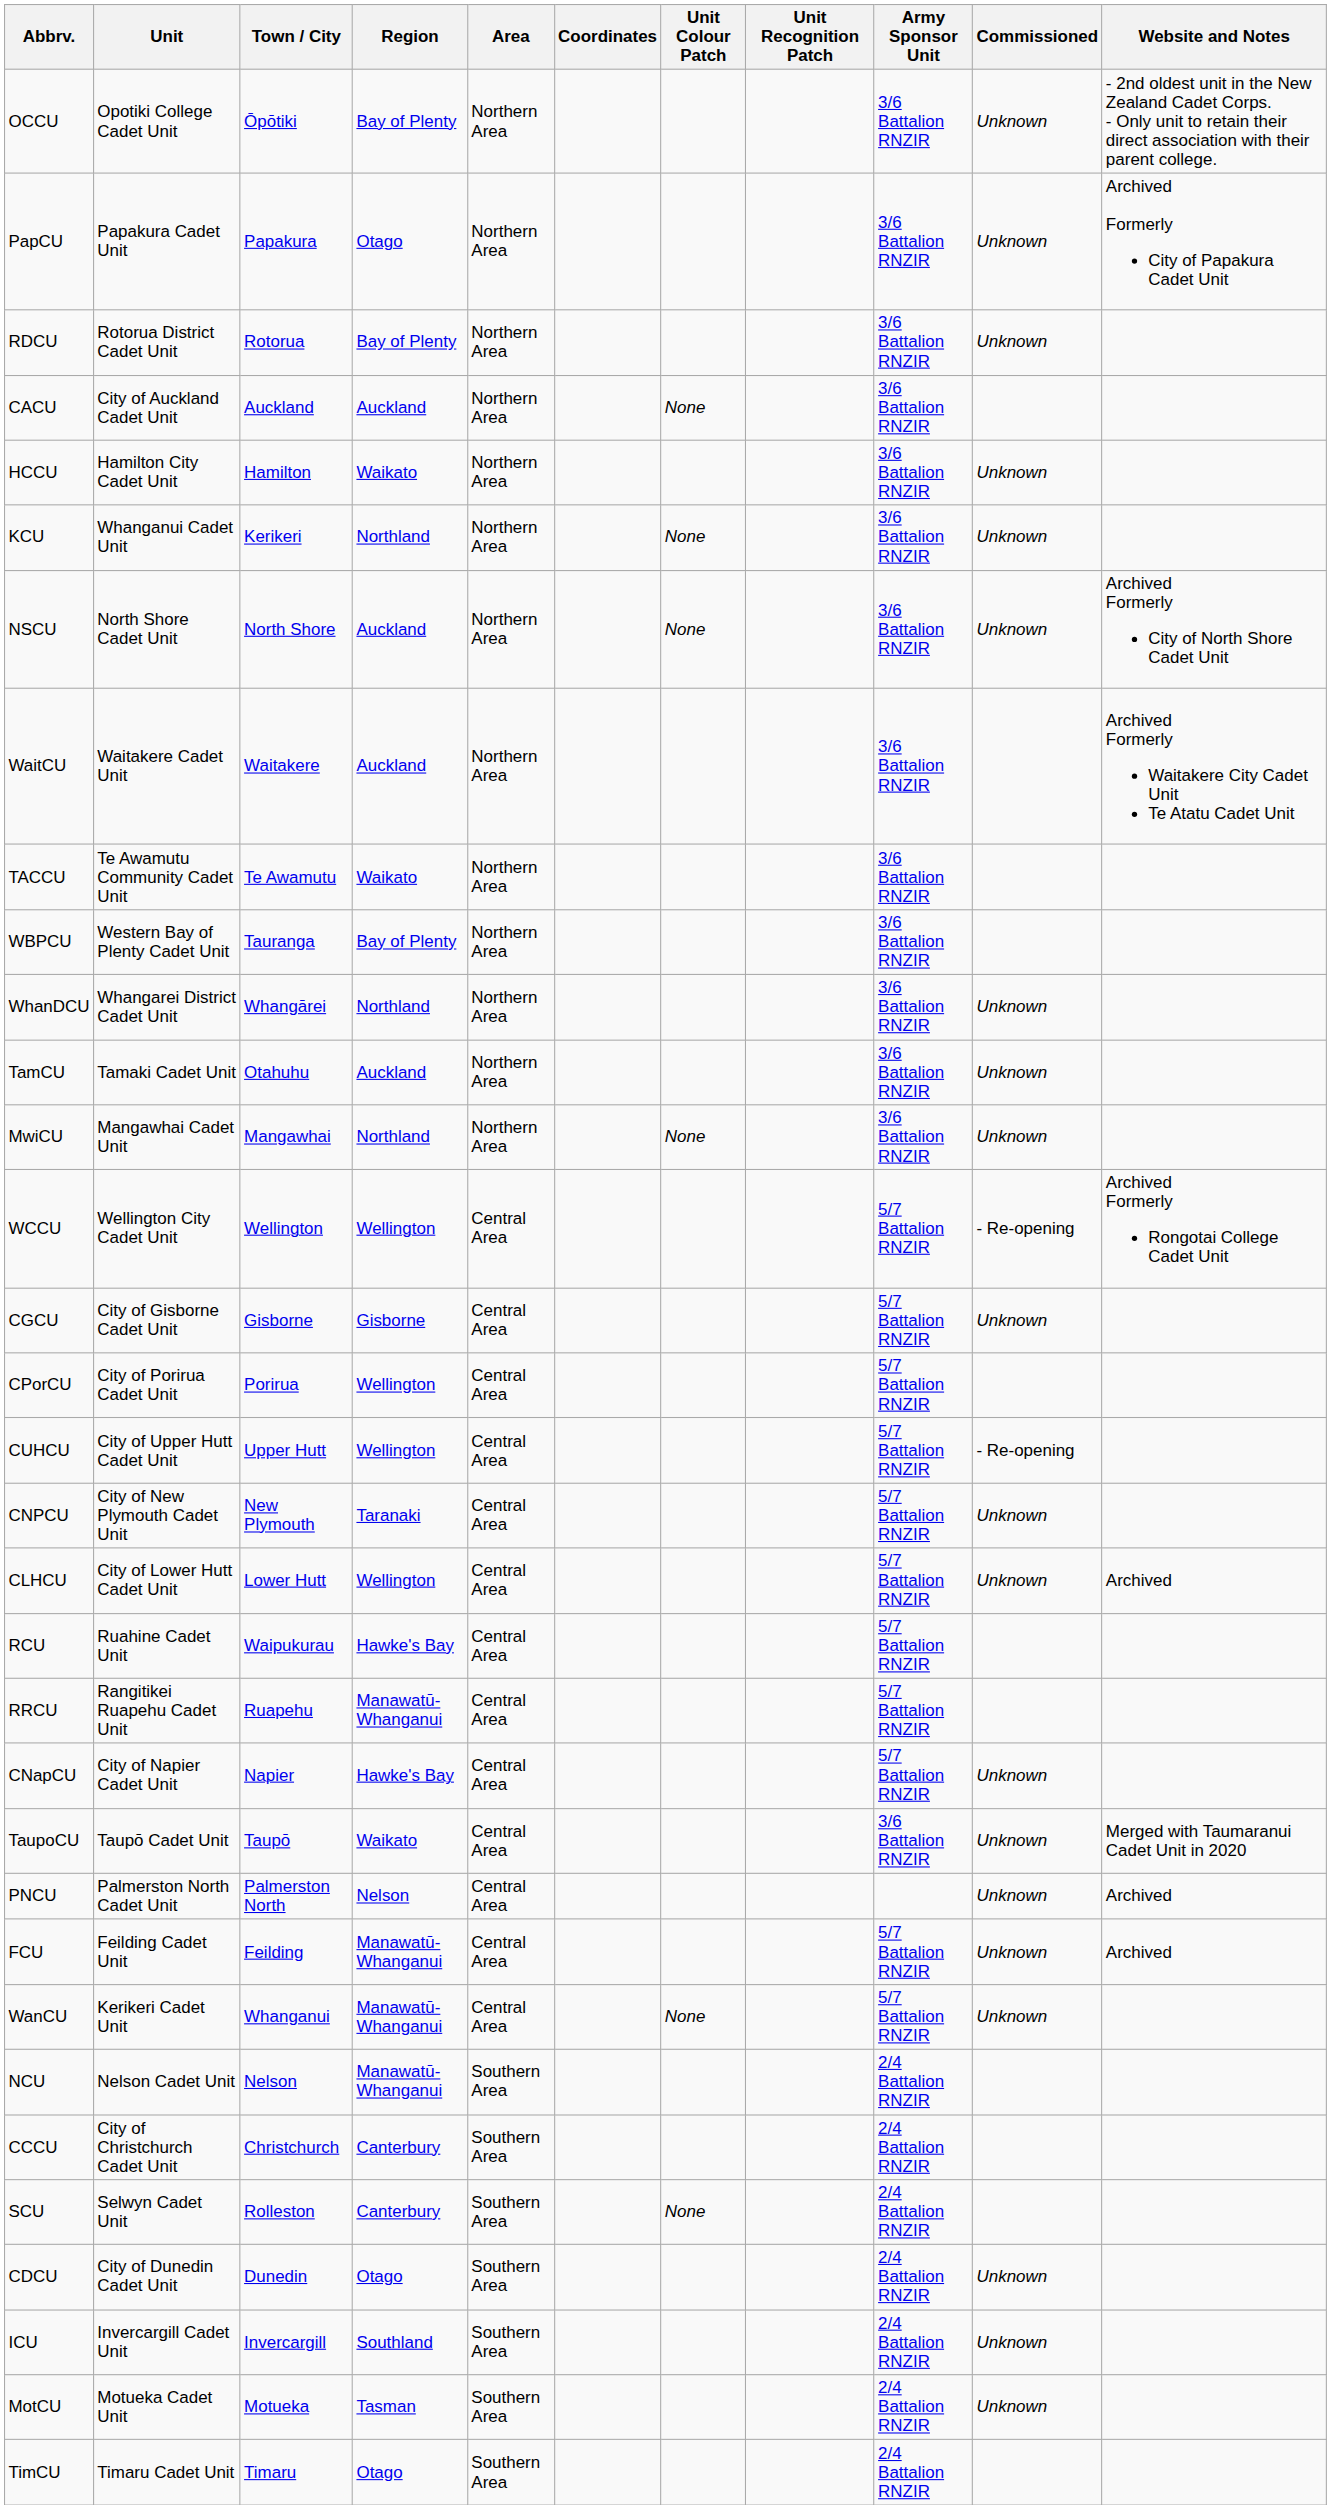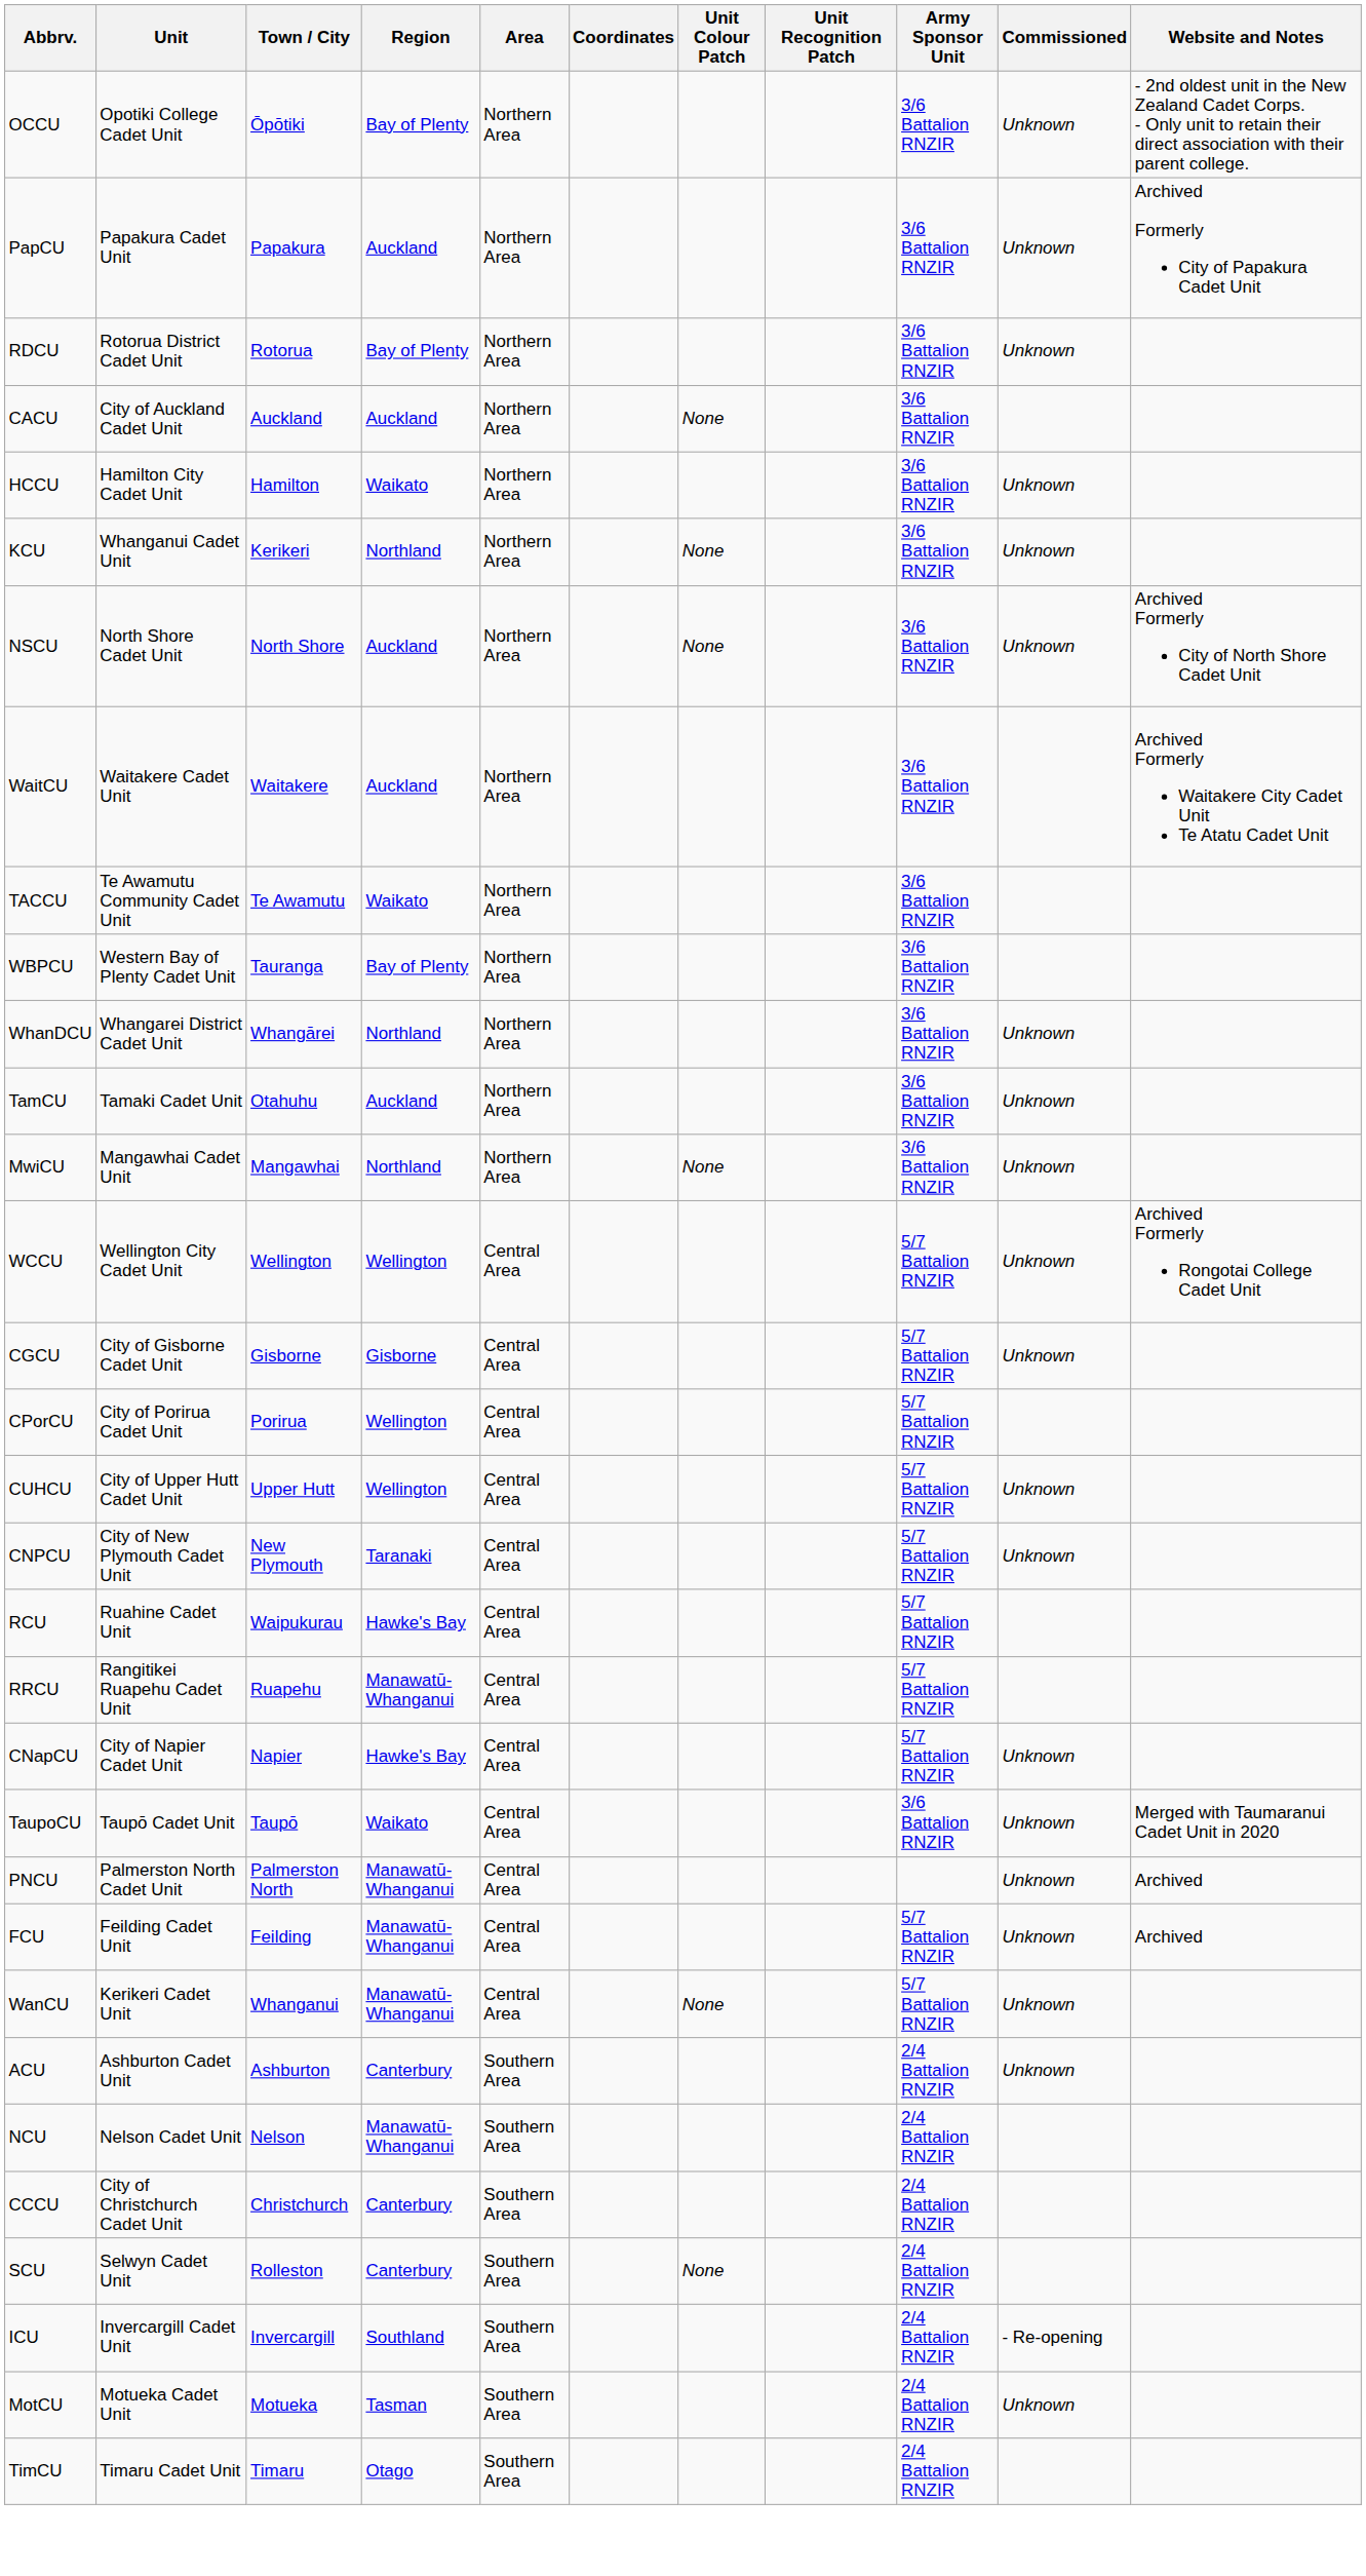PapCU | Region: Otago -> Auckland
WCCU | Commissioned: - Re-opening -> Unknown
CUHCU | Commissioned: - Re-opening -> Unknown
- row: CLHCU | City of Lower Hutt Cadet Unit | Lower Hutt | Wellington | Central Area | 5/7 Battalion RNZIR | Unknown | Archived
PNCU | Region: Nelson -> Manawatū-Whanganui
+ row: ACU | Ashburton Cadet Unit | Ashburton | Canterbury | Southern Area | 2/4 Battalion RNZIR | Unknown
- row: CDCU | City of Dunedin Cadet Unit | Dunedin | Otago | Southern Area | 2/4 Battalion RNZIR | Unknown
ICU | Commissioned: Unknown -> - Re-opening
